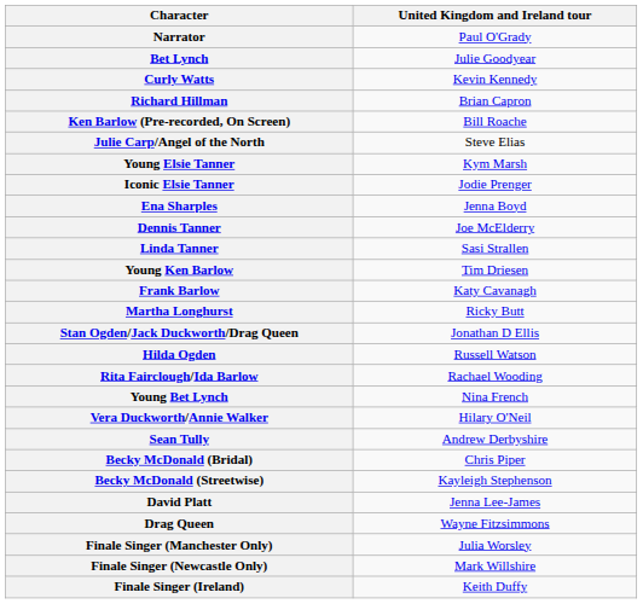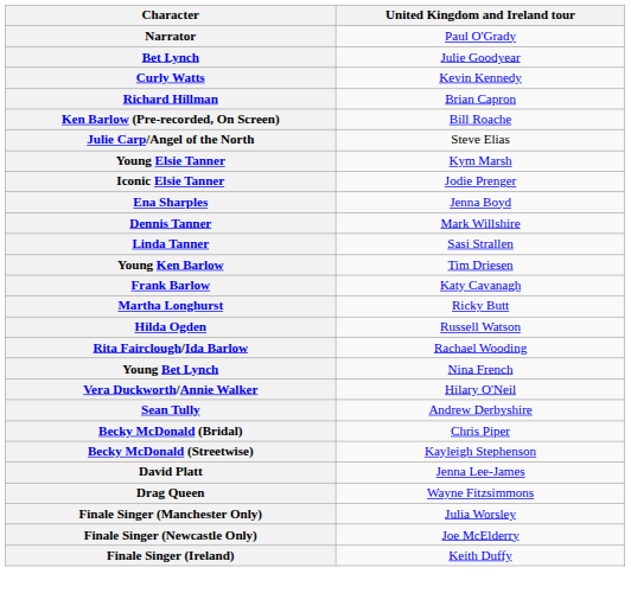Dennis Tanner | United Kingdom and Ireland tour: Joe McElderry -> Mark Willshire
- row: Stan Ogden/Jack Duckworth/Drag Queen | Jonathan D Ellis
Finale Singer (Newcastle Only) | United Kingdom and Ireland tour: Mark Willshire -> Joe McElderry
